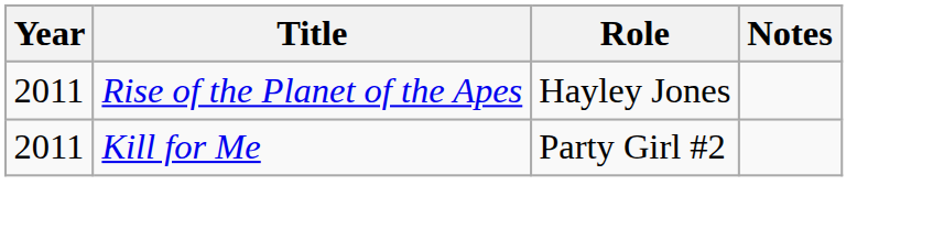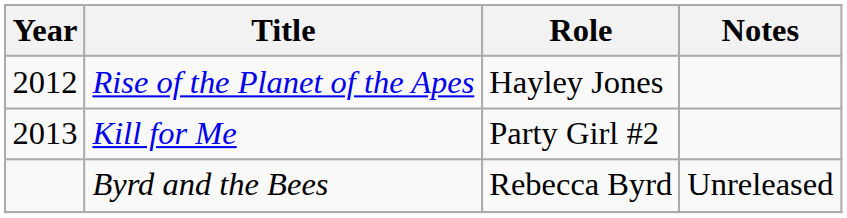Rise of the Planet of the Apes | Year: 2011 -> 2012
Kill for Me | Year: 2011 -> 2013
+ row: Byrd and the Bees | Rebecca Byrd | Unreleased
